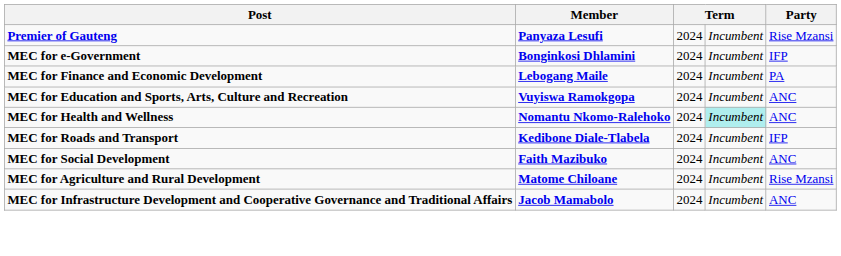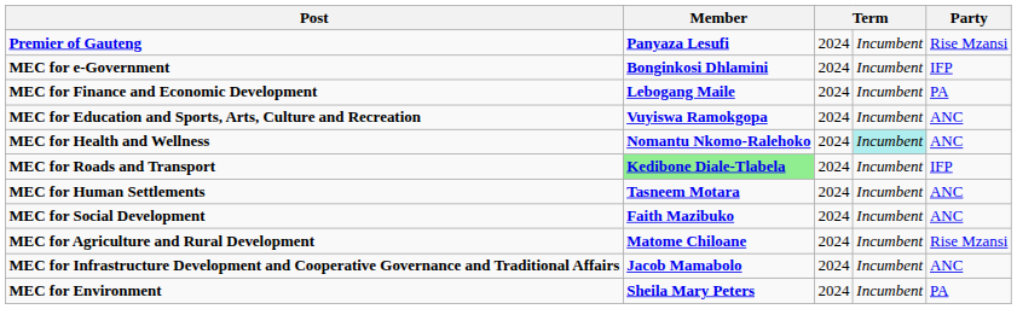MEC for Roads and Transport | Member: no background -> lightgreen background
+ row: MEC for Human Settlements | Tasneem Motara | 2024 | Incumbent | ANC
+ row: MEC for Environment | Sheila Mary Peters | 2024 | Incumbent | PA
